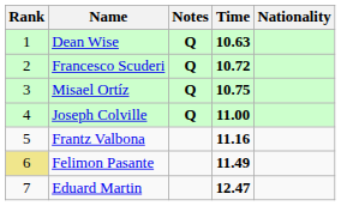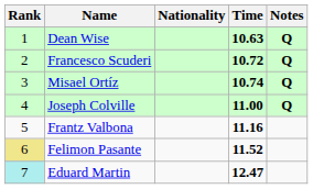columns swapped: Nationality <-> Notes
Misael Ortíz | Time: 10.75 -> 10.74
Felimon Pasante | Time: 11.49 -> 11.52
Eduard Martin | Rank: no background -> paleturquoise background
